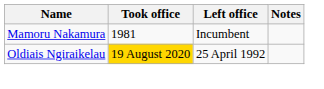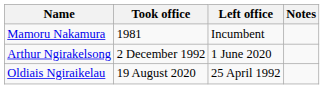+ row: Arthur Ngirakelsong | 2 December 1992 | 1 June 2020
Oldiais Ngiraikelau | Took office: gold background -> no background
